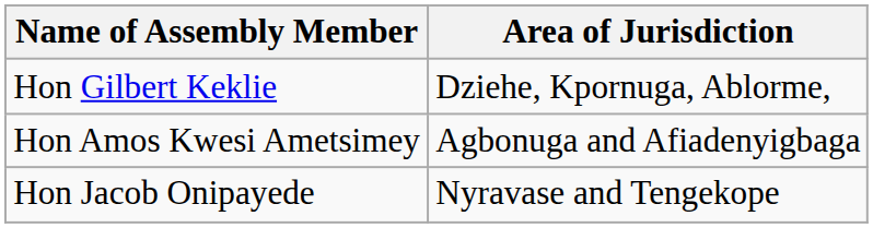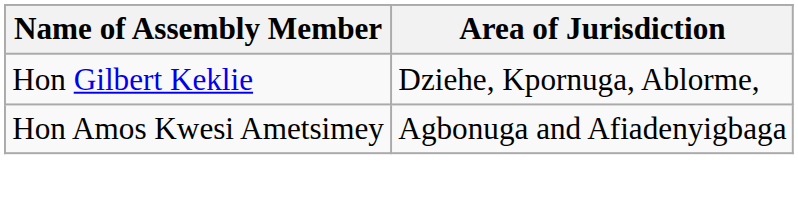- row: Hon Jacob Onipayede | Nyravase and Tengekope
